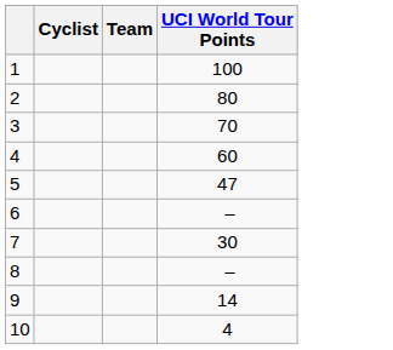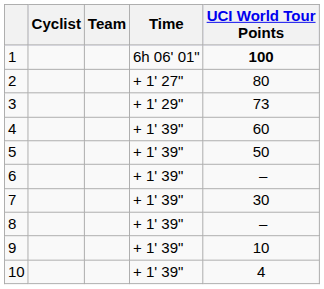+ column: Time | 6h 06' 01" | + 1' 27" | + 1' 29" | + 1' 39" | + 1' 39" | + 1' 39" | + 1' 39" | + 1' 39" | + 1' 39" | + 1' 39"
1 | UCI World Tour Points: normal -> bold
3 | UCI World Tour Points: 70 -> 73
5 | UCI World Tour Points: 47 -> 50
9 | UCI World Tour Points: 14 -> 10
